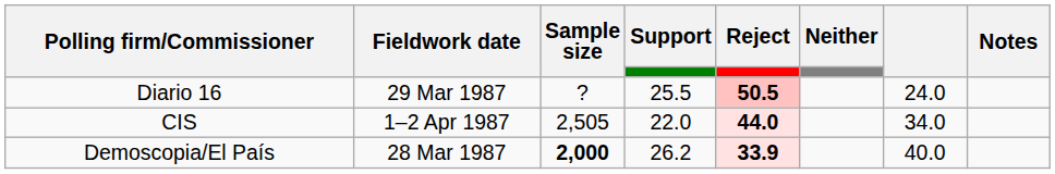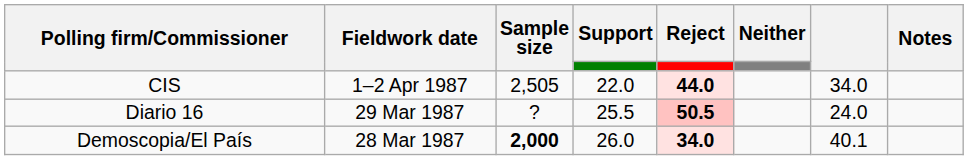rows swapped: CIS <-> Diario 16
Demoscopia/El País | Support: 26.2 -> 26.0
Demoscopia/El País | Reject: 33.9 -> 34.0
Demoscopia/El País | column 7: 40.0 -> 40.1
